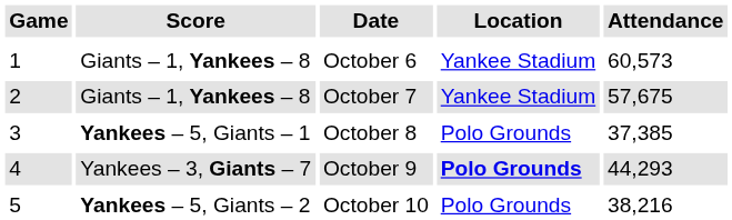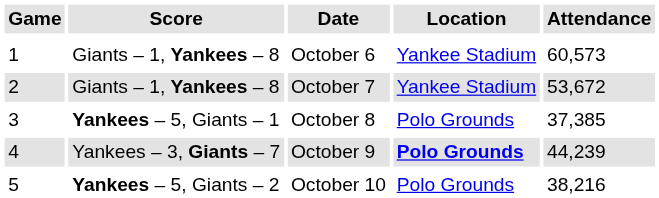October 7 | Attendance: 57,675 -> 53,672
October 9 | Attendance: 44,293 -> 44,239
